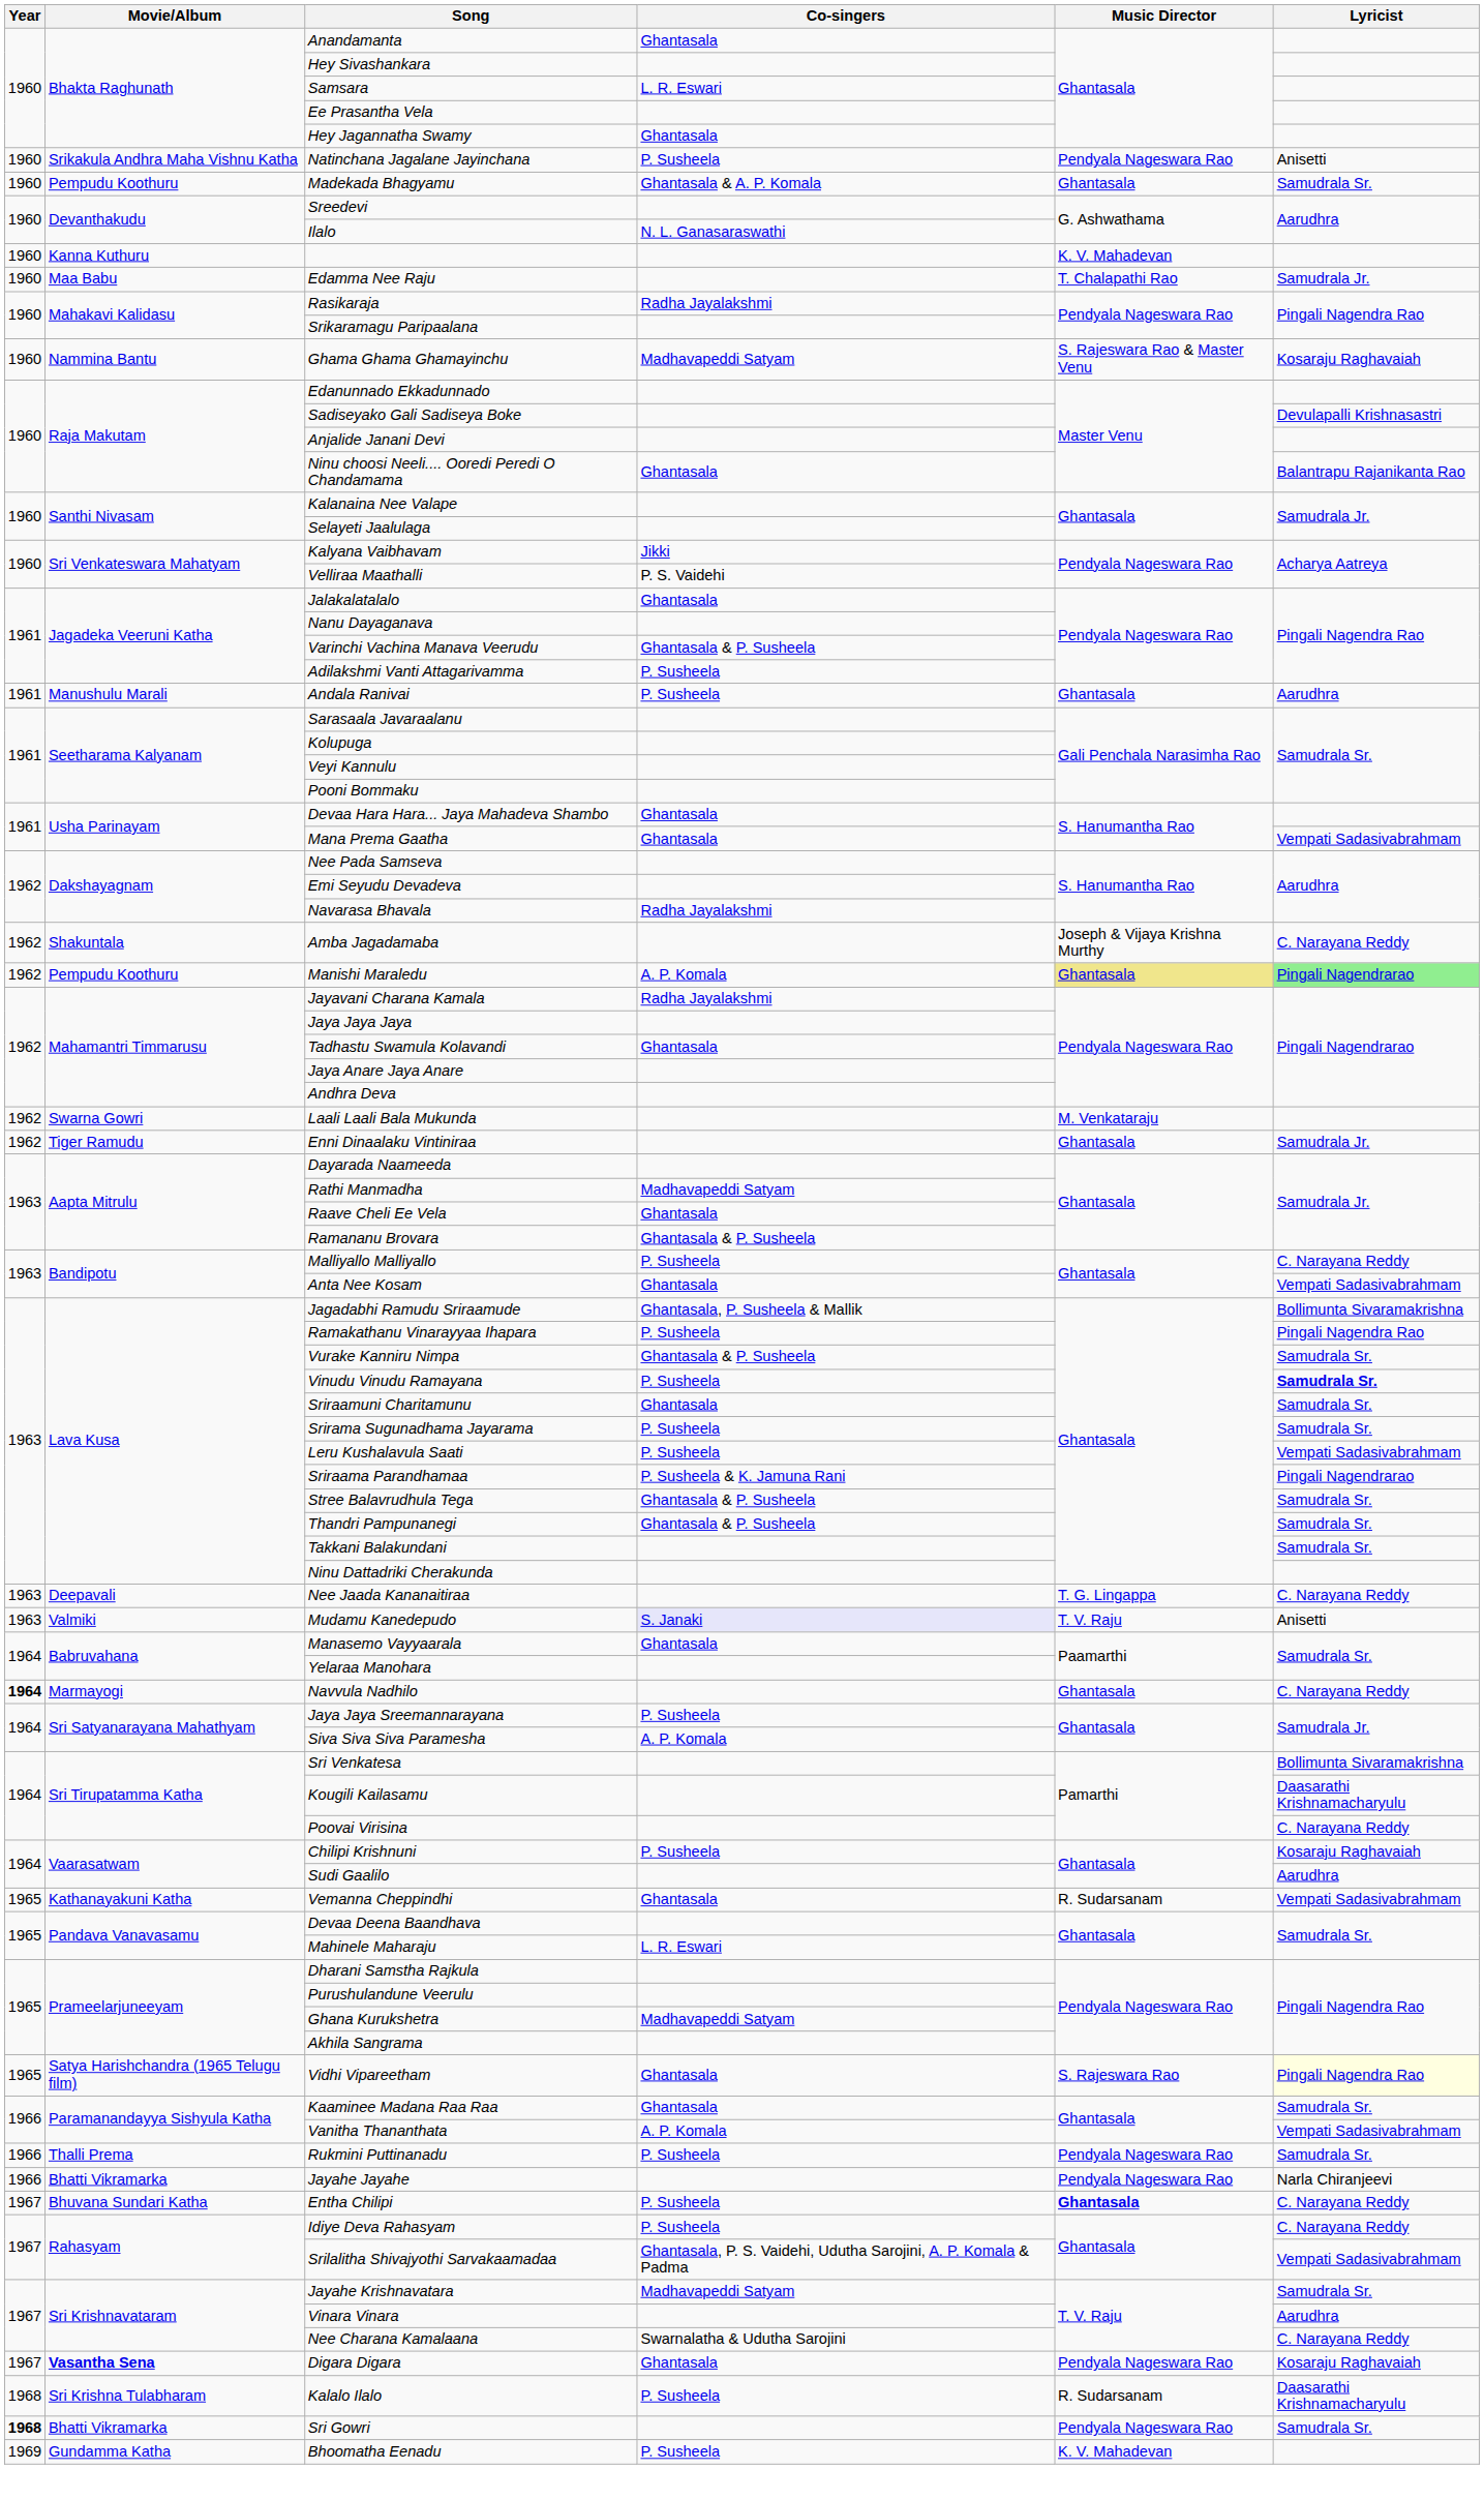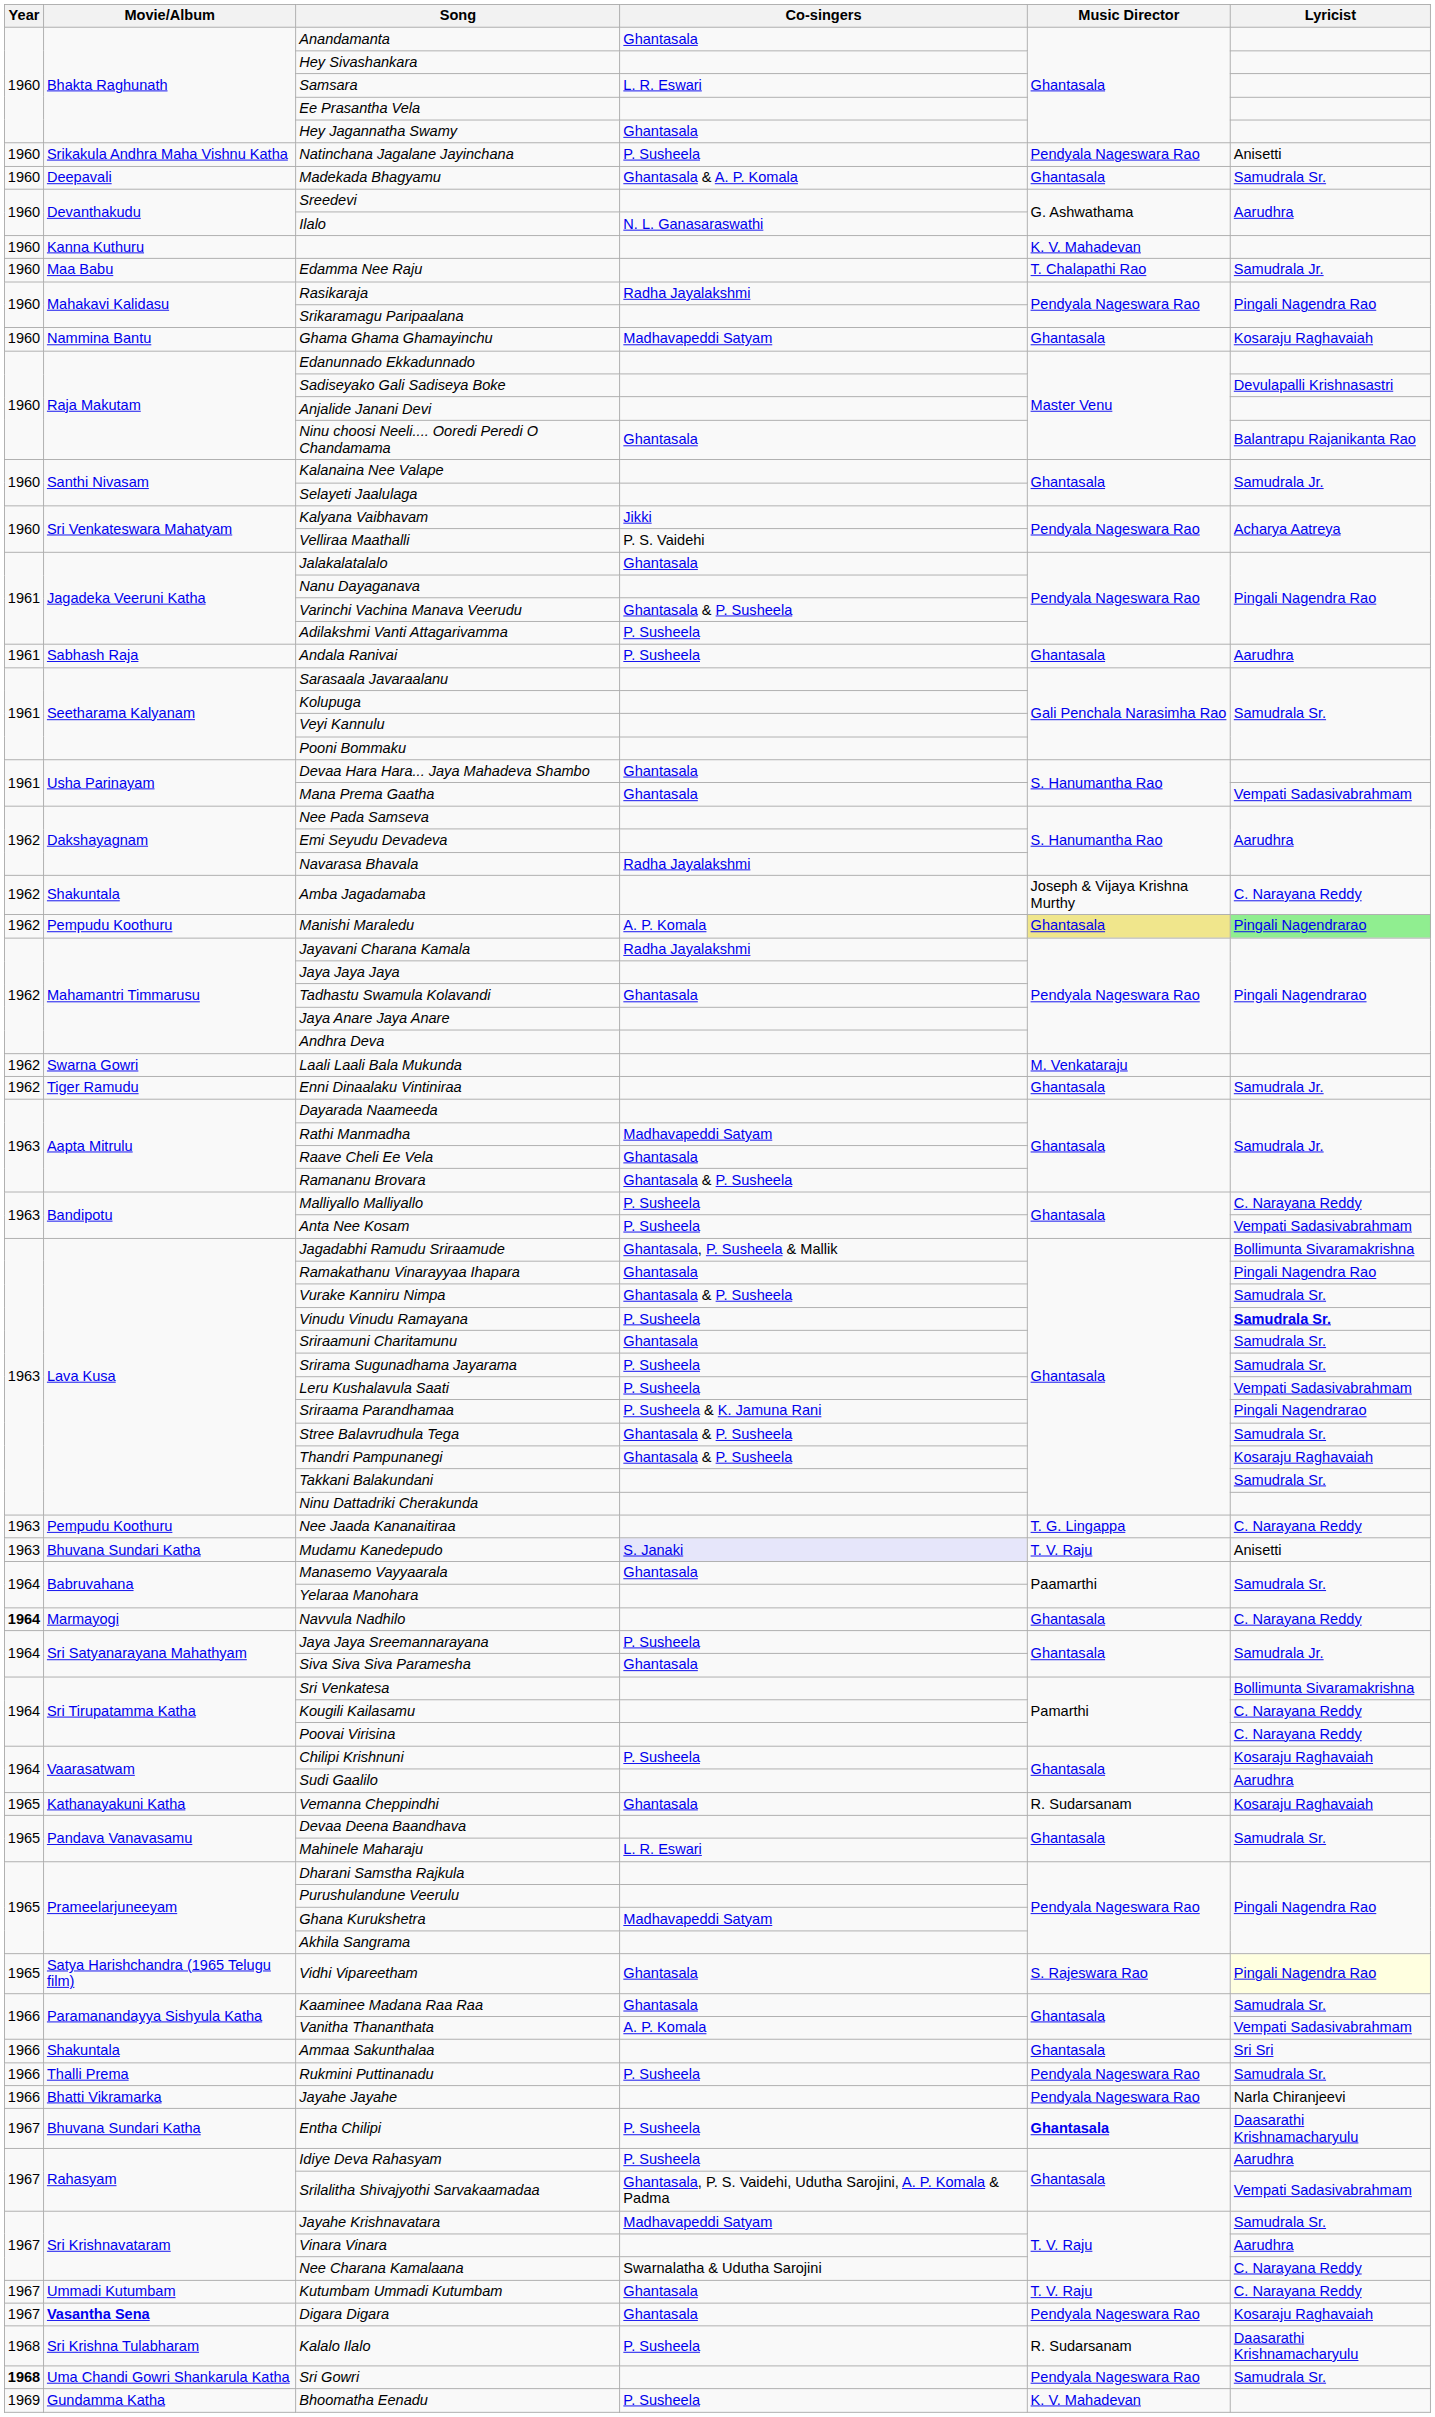Madekada Bhagyamu | Movie/Album: Pempudu Koothuru -> Deepavali
Ghama Ghama Ghamayinchu | Music Director: S. Rajeswara Rao & Master Venu -> Ghantasala
Andala Ranivai | Movie/Album: Manushulu Marali -> Sabhash Raja
Anta Nee Kosam | Co-singers: Ghantasala -> P. Susheela
Ramakathanu Vinarayyaa Ihapara | Co-singers: P. Susheela -> Ghantasala
Thandri Pampunanegi | Lyricist: Samudrala Sr. -> Kosaraju Raghavaiah
Nee Jaada Kananaitiraa | Movie/Album: Deepavali -> Pempudu Koothuru
Mudamu Kanedepudo | Movie/Album: Valmiki -> Bhuvana Sundari Katha
Siva Siva Siva Paramesha | Co-singers: A. P. Komala -> Ghantasala
Kougili Kailasamu | Lyricist: Daasarathi Krishnamacharyulu -> C. Narayana Reddy
Vemanna Cheppindhi | Lyricist: Vempati Sadasivabrahmam -> Kosaraju Raghavaiah
+ row: 1966 | Shakuntala | Ammaa Sakunthalaa | Ghantasala | Sri Sri
Entha Chilipi | Lyricist: C. Narayana Reddy -> Daasarathi Krishnamacharyulu
Idiye Deva Rahasyam | Lyricist: C. Narayana Reddy -> Aarudhra
+ row: 1967 | Ummadi Kutumbam | Kutumbam Ummadi Kutumbam | Ghantasala | T. V. Raju | C. Narayana Reddy
Sri Gowri | Movie/Album: Bhatti Vikramarka -> Uma Chandi Gowri Shankarula Katha
